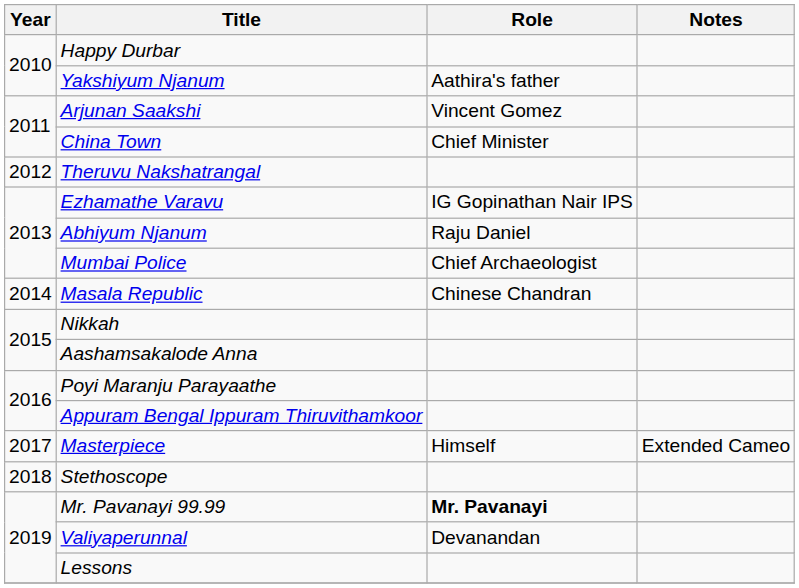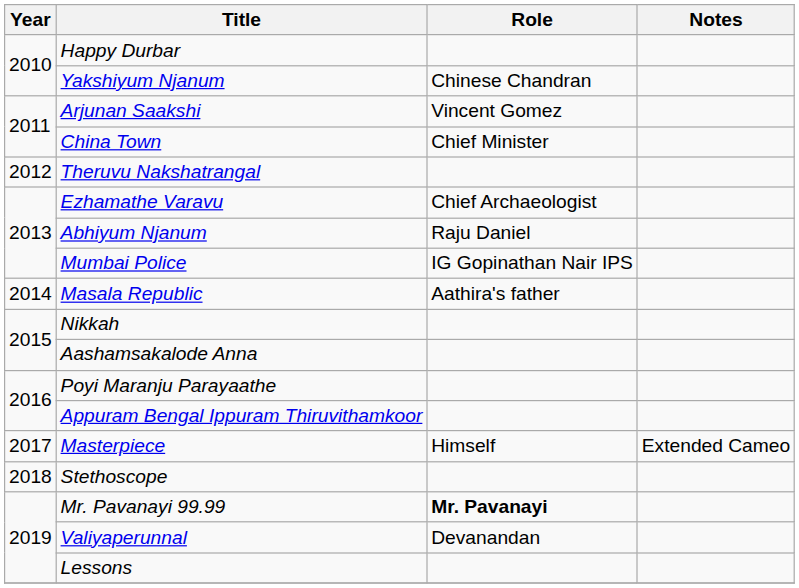Yakshiyum Njanum | Role: Aathira's father -> Chinese Chandran
Ezhamathe Varavu | Role: IG Gopinathan Nair IPS -> Chief Archaeologist
Mumbai Police | Role: Chief Archaeologist -> IG Gopinathan Nair IPS
Masala Republic | Role: Chinese Chandran -> Aathira's father
